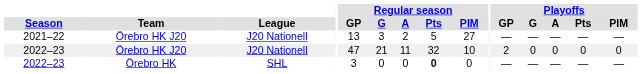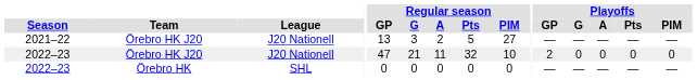2022–23 / Örebro HK | Regular season / GP: 3 -> 0
2022–23 / Örebro HK | Regular season / Pts: bold -> normal
